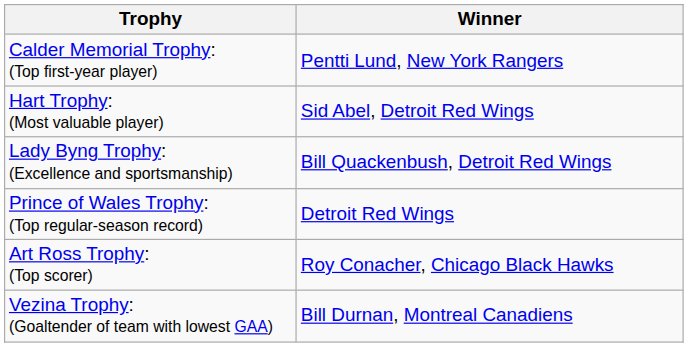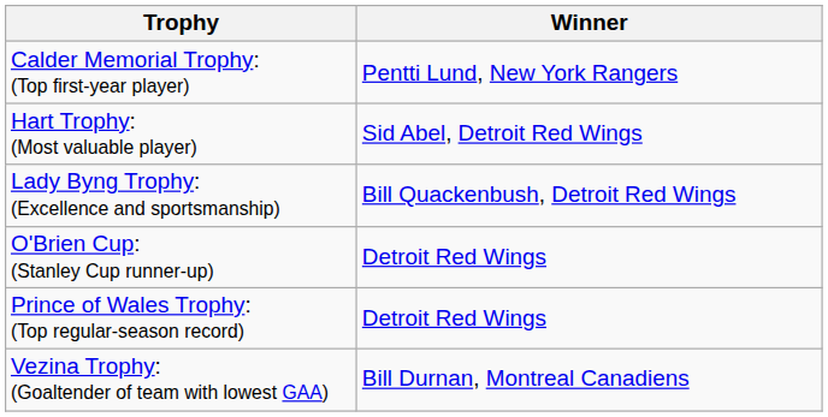+ row: O'Brien Cup: (Stanley Cup runner-up) | Detroit Red Wings
- row: Art Ross Trophy: (Top scorer) | Roy Conacher, Chicago Black Hawks
